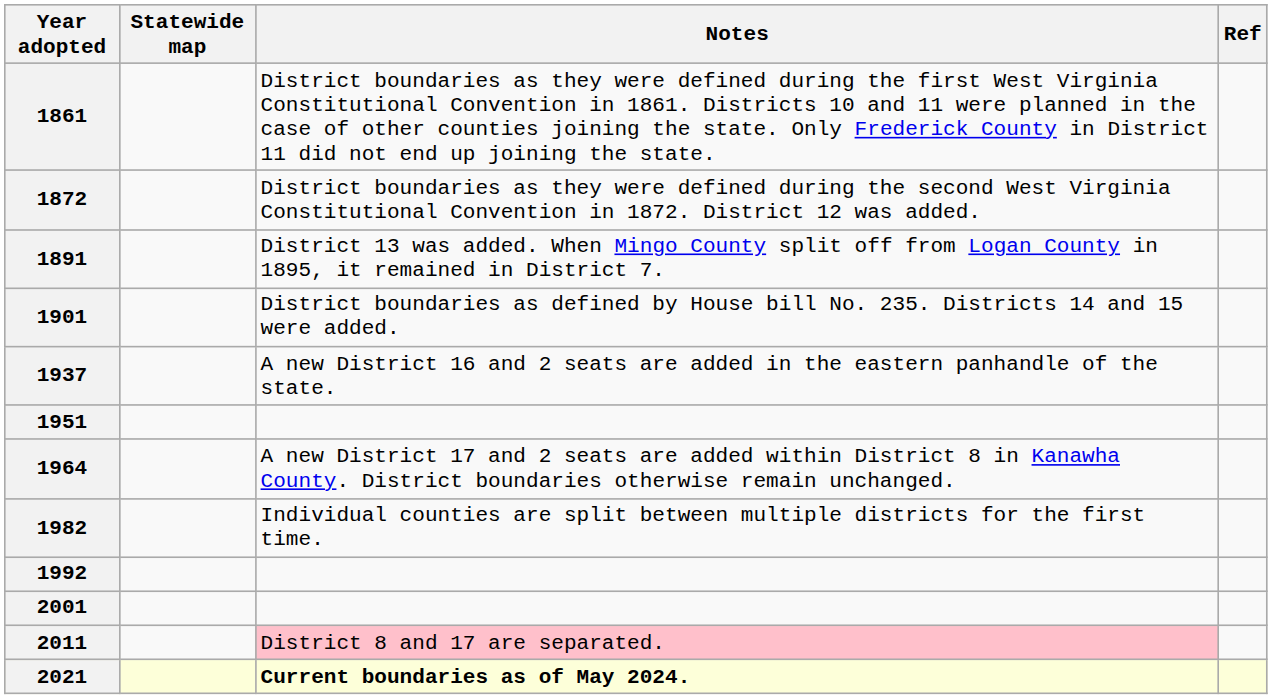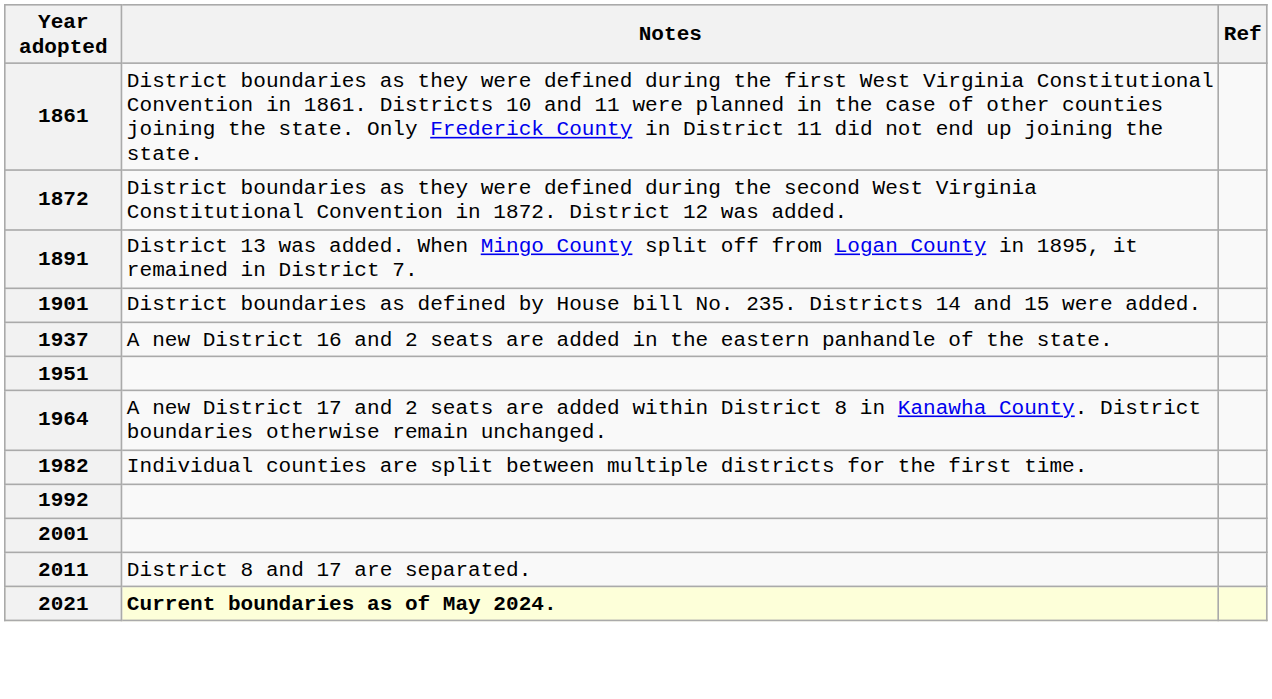- column: Statewide map
2011 | Notes: pink background -> no background
